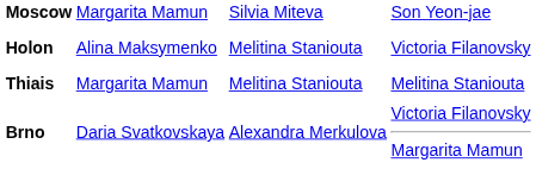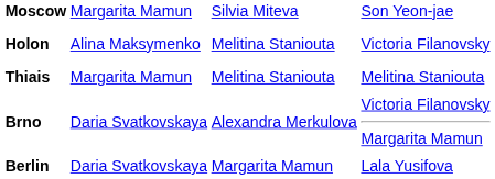+ row: Berlin | Daria Svatkovskaya | Margarita Mamun | Lala Yusifova
